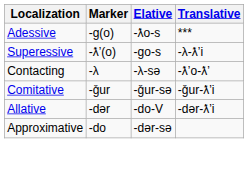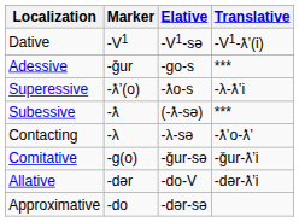+ row: Dative | -V1 | -V1-sə | -V1-ƛʼ(i)
Adessive | Marker: -g(o) -> -ǧur
Adessive | Elative: -ƛo-s -> -go-s
Superessive | Elative: -go-s -> -ƛo-s
+ row: Subessive | -ƛ | (-ƛ-sə) | ***
Comitative | Marker: -ǧur -> -g(o)
